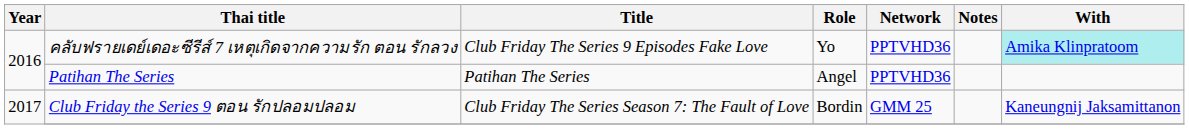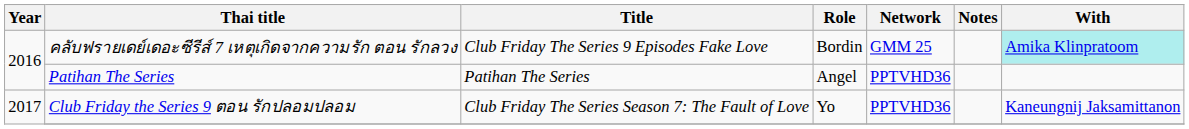คลับฟรายเดย์เดอะซีรีส์ 7 เหตุเกิดจากความรัก ตอน รักลวง | Role: Yo -> Bordin
คลับฟรายเดย์เดอะซีรีส์ 7 เหตุเกิดจากความรัก ตอน รักลวง | Network: PPTVHD36 -> GMM 25
Club Friday the Series 9 ตอน รักปลอมปลอม | Role: Bordin -> Yo
Club Friday the Series 9 ตอน รักปลอมปลอม | Network: GMM 25 -> PPTVHD36
